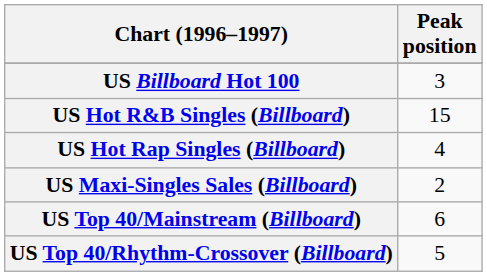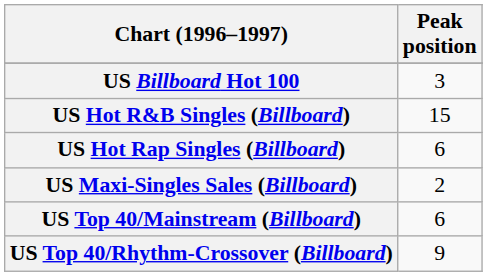US Hot Rap Singles (Billboard) | Peak position: 4 -> 6
US Top 40/Rhythm-Crossover (Billboard) | Peak position: 5 -> 9
